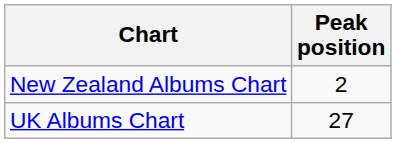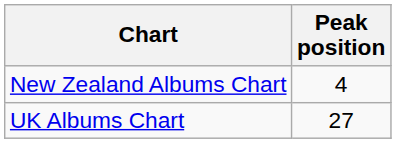New Zealand Albums Chart | Peak position: 2 -> 4
